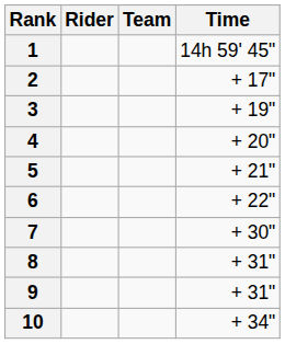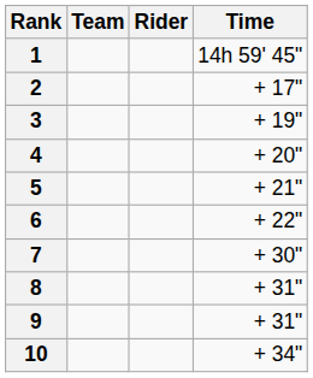columns swapped: Rider <-> Team
